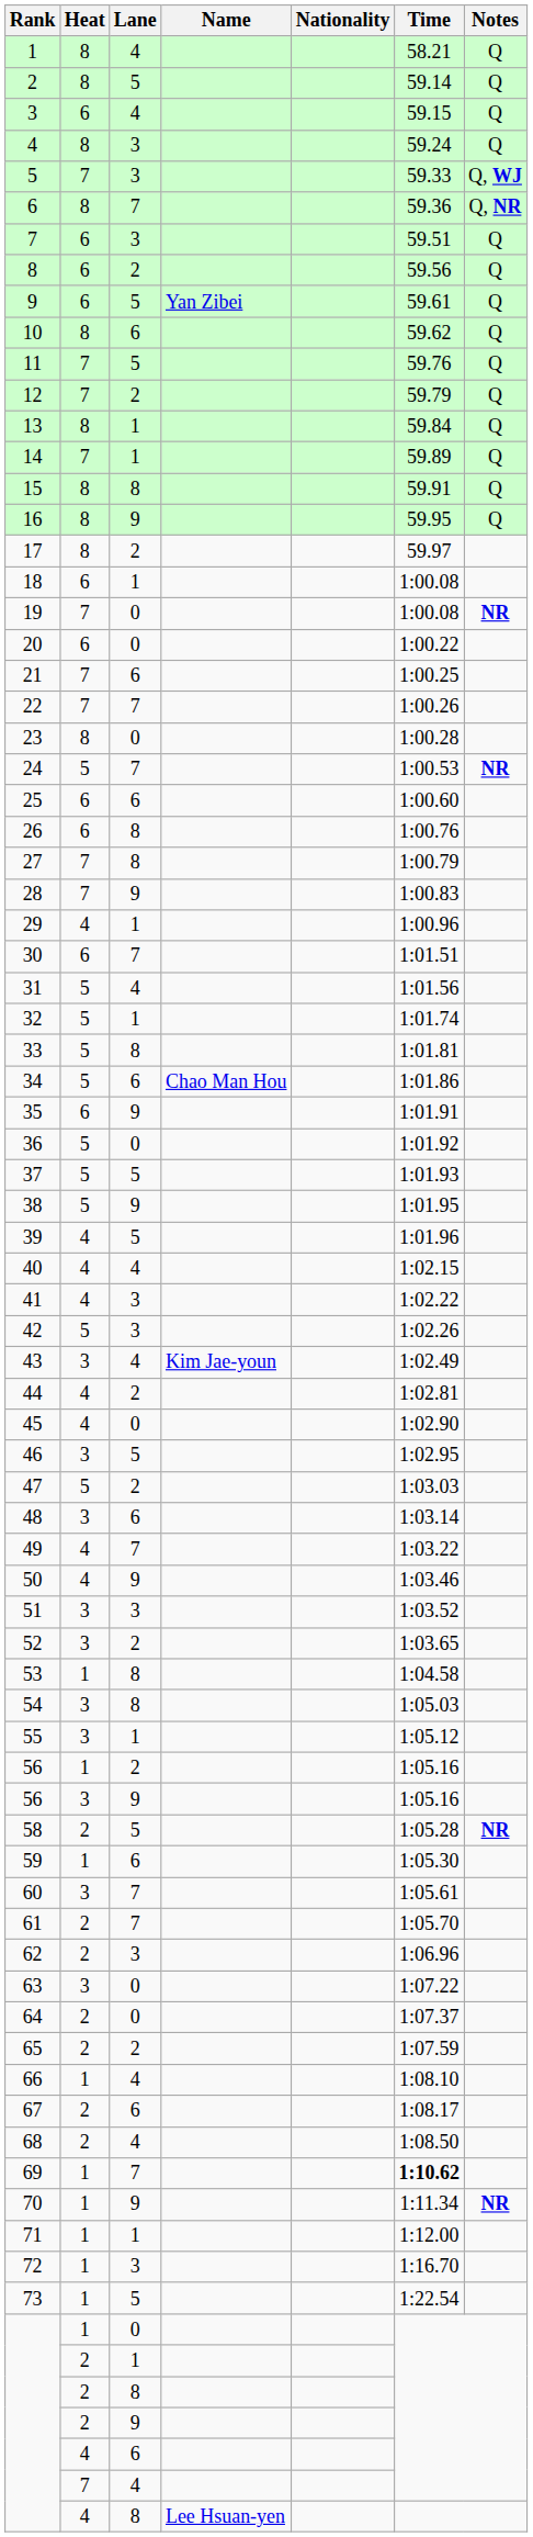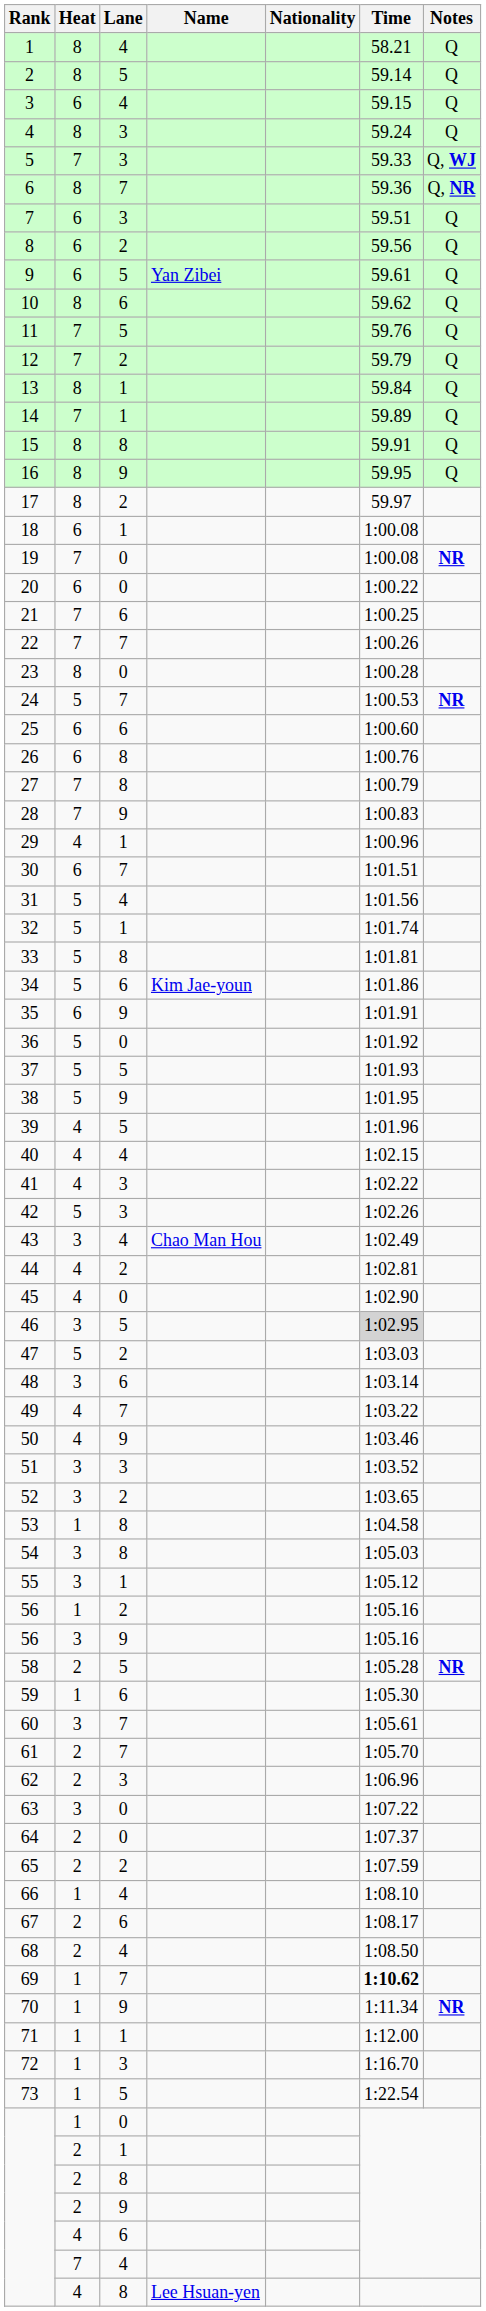34 | Name: Chao Man Hou -> Kim Jae-youn
43 | Name: Kim Jae-youn -> Chao Man Hou
46 | Time: no background -> lightgrey background
